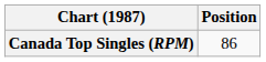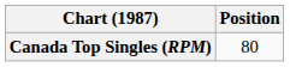Canada Top Singles (RPM) | Position: 86 -> 80
